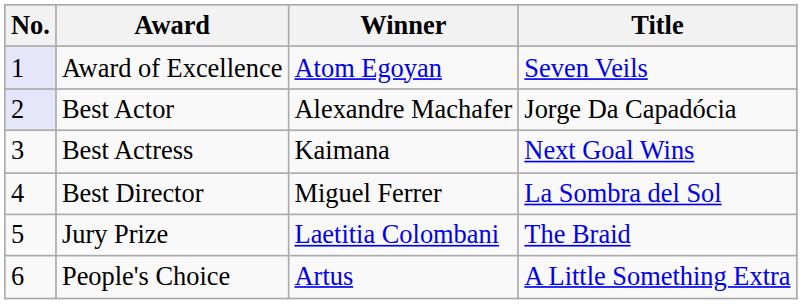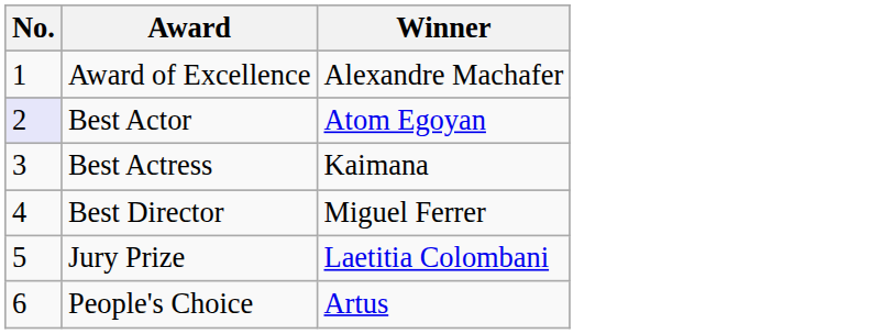- column: Title | Seven Veils | Jorge Da Capadócia | Next Goal Wins | La Sombra del Sol | The Braid | A Little Something Extra
Award of Excellence | No.: lavender background -> no background
Award of Excellence | Winner: Atom Egoyan -> Alexandre Machafer
Best Actor | Winner: Alexandre Machafer -> Atom Egoyan
